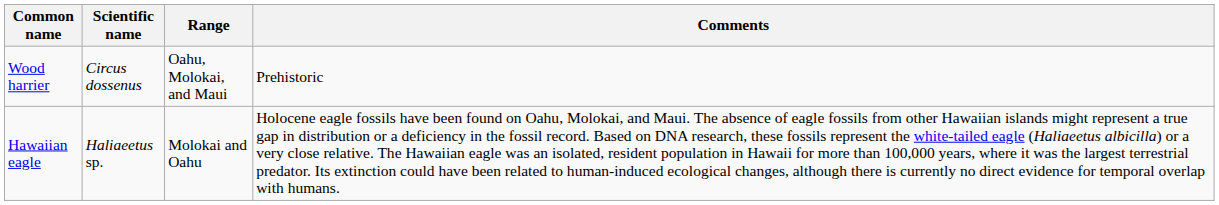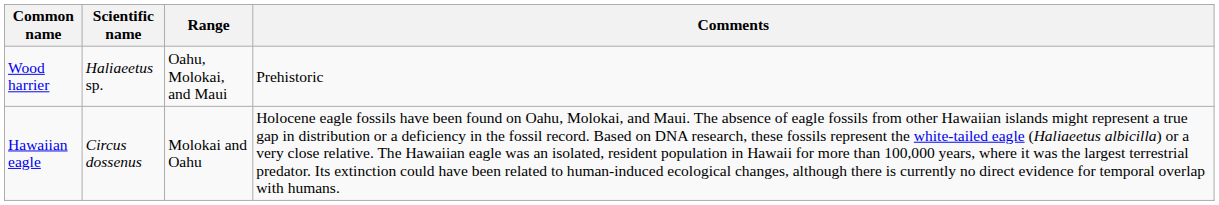Wood harrier | Scientific name: Circus dossenus -> Haliaeetus sp.
Hawaiian eagle | Scientific name: Haliaeetus sp. -> Circus dossenus
